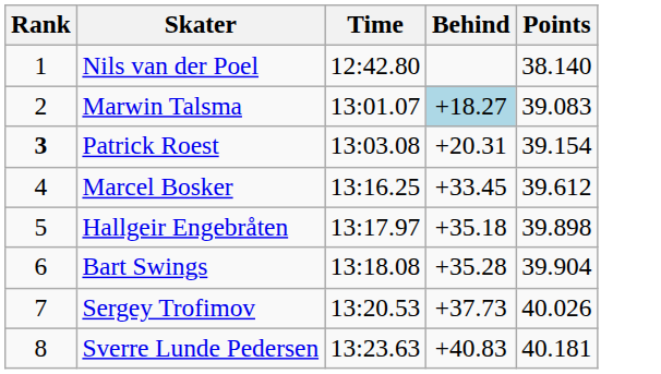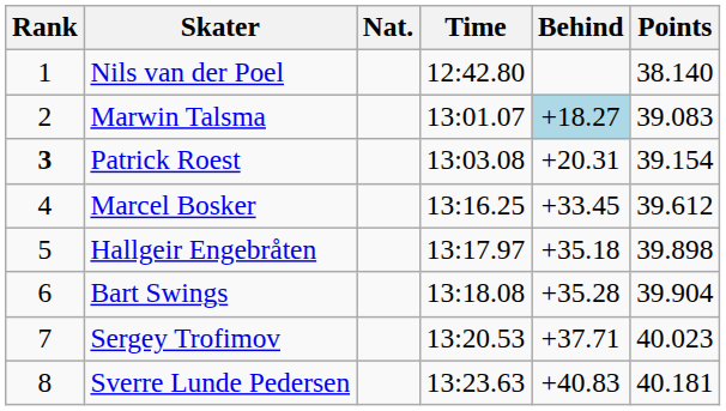+ column: Nat.
Sergey Trofimov | Behind: +37.73 -> +37.71
Sergey Trofimov | Points: 40.026 -> 40.023
